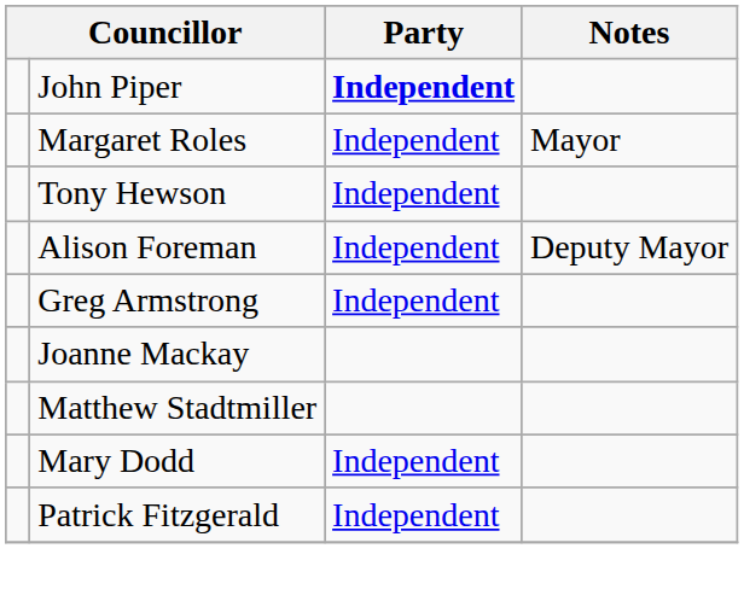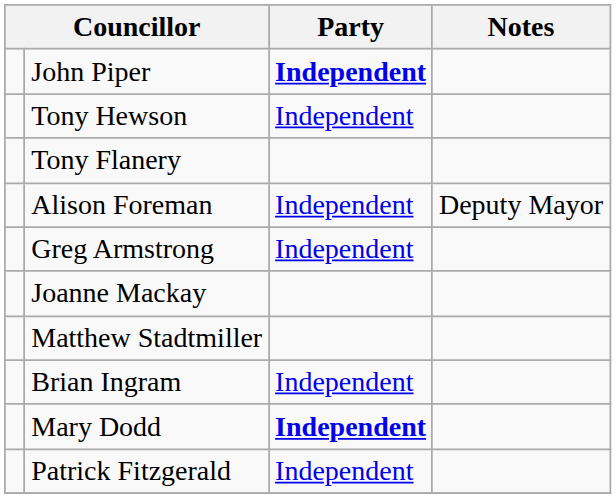- row: Margaret Roles | Independent | Mayor
+ row: Tony Flanery
+ row: Brian Ingram | Independent
Mary Dodd | Party: normal -> bold
